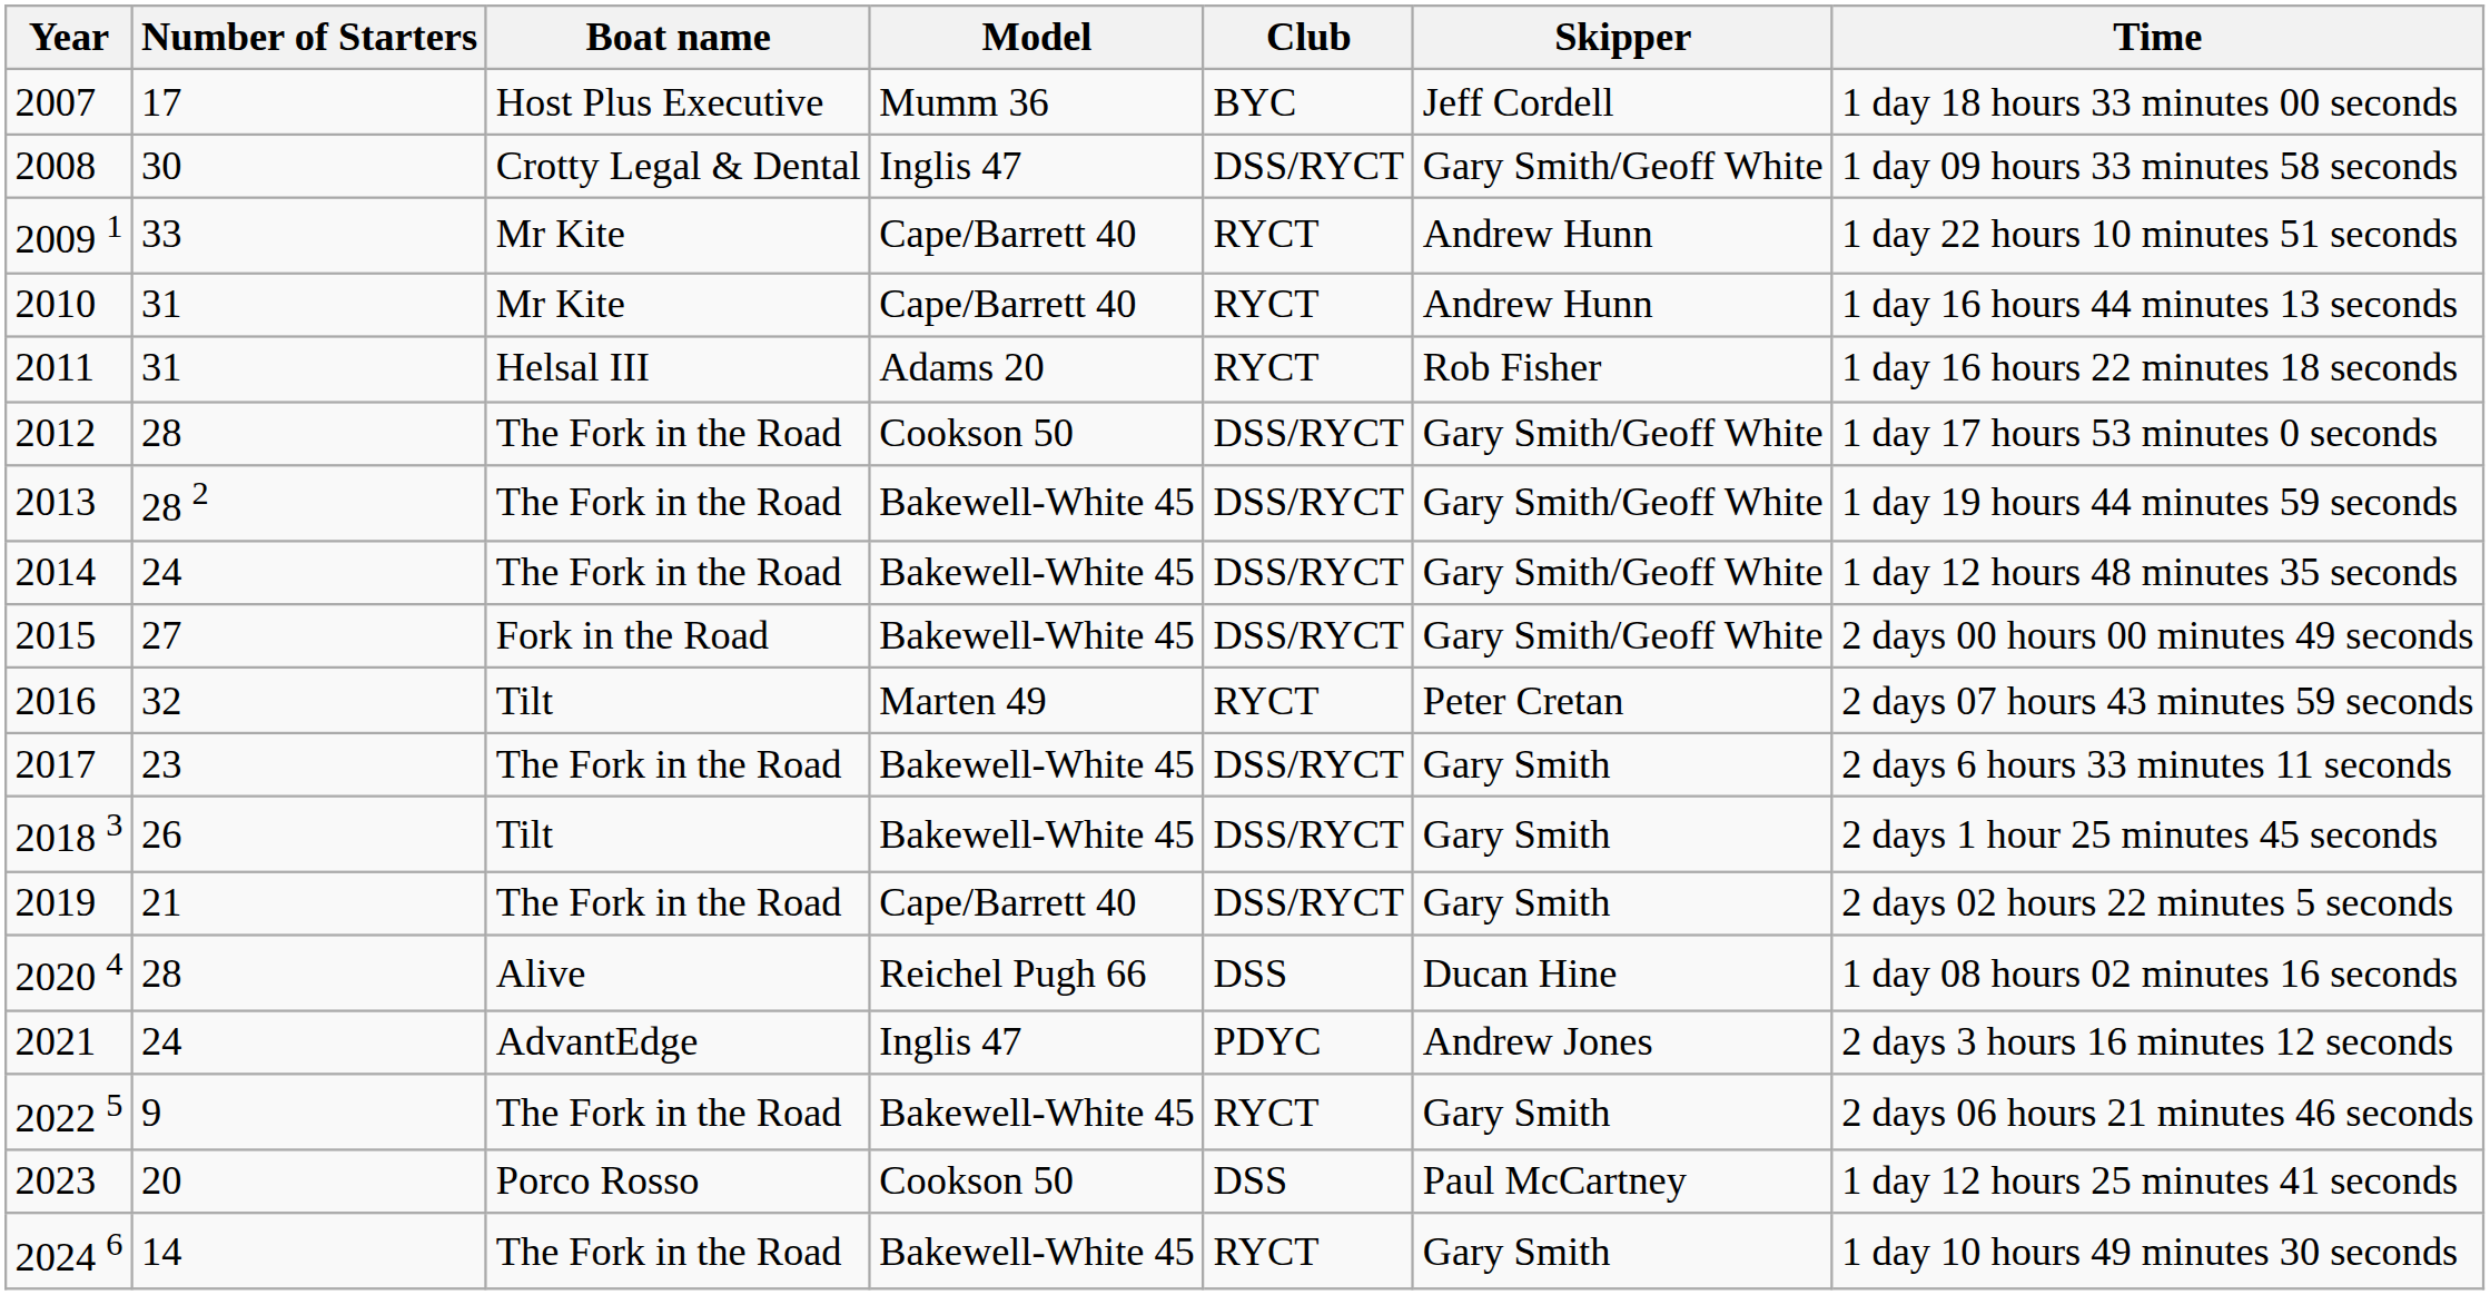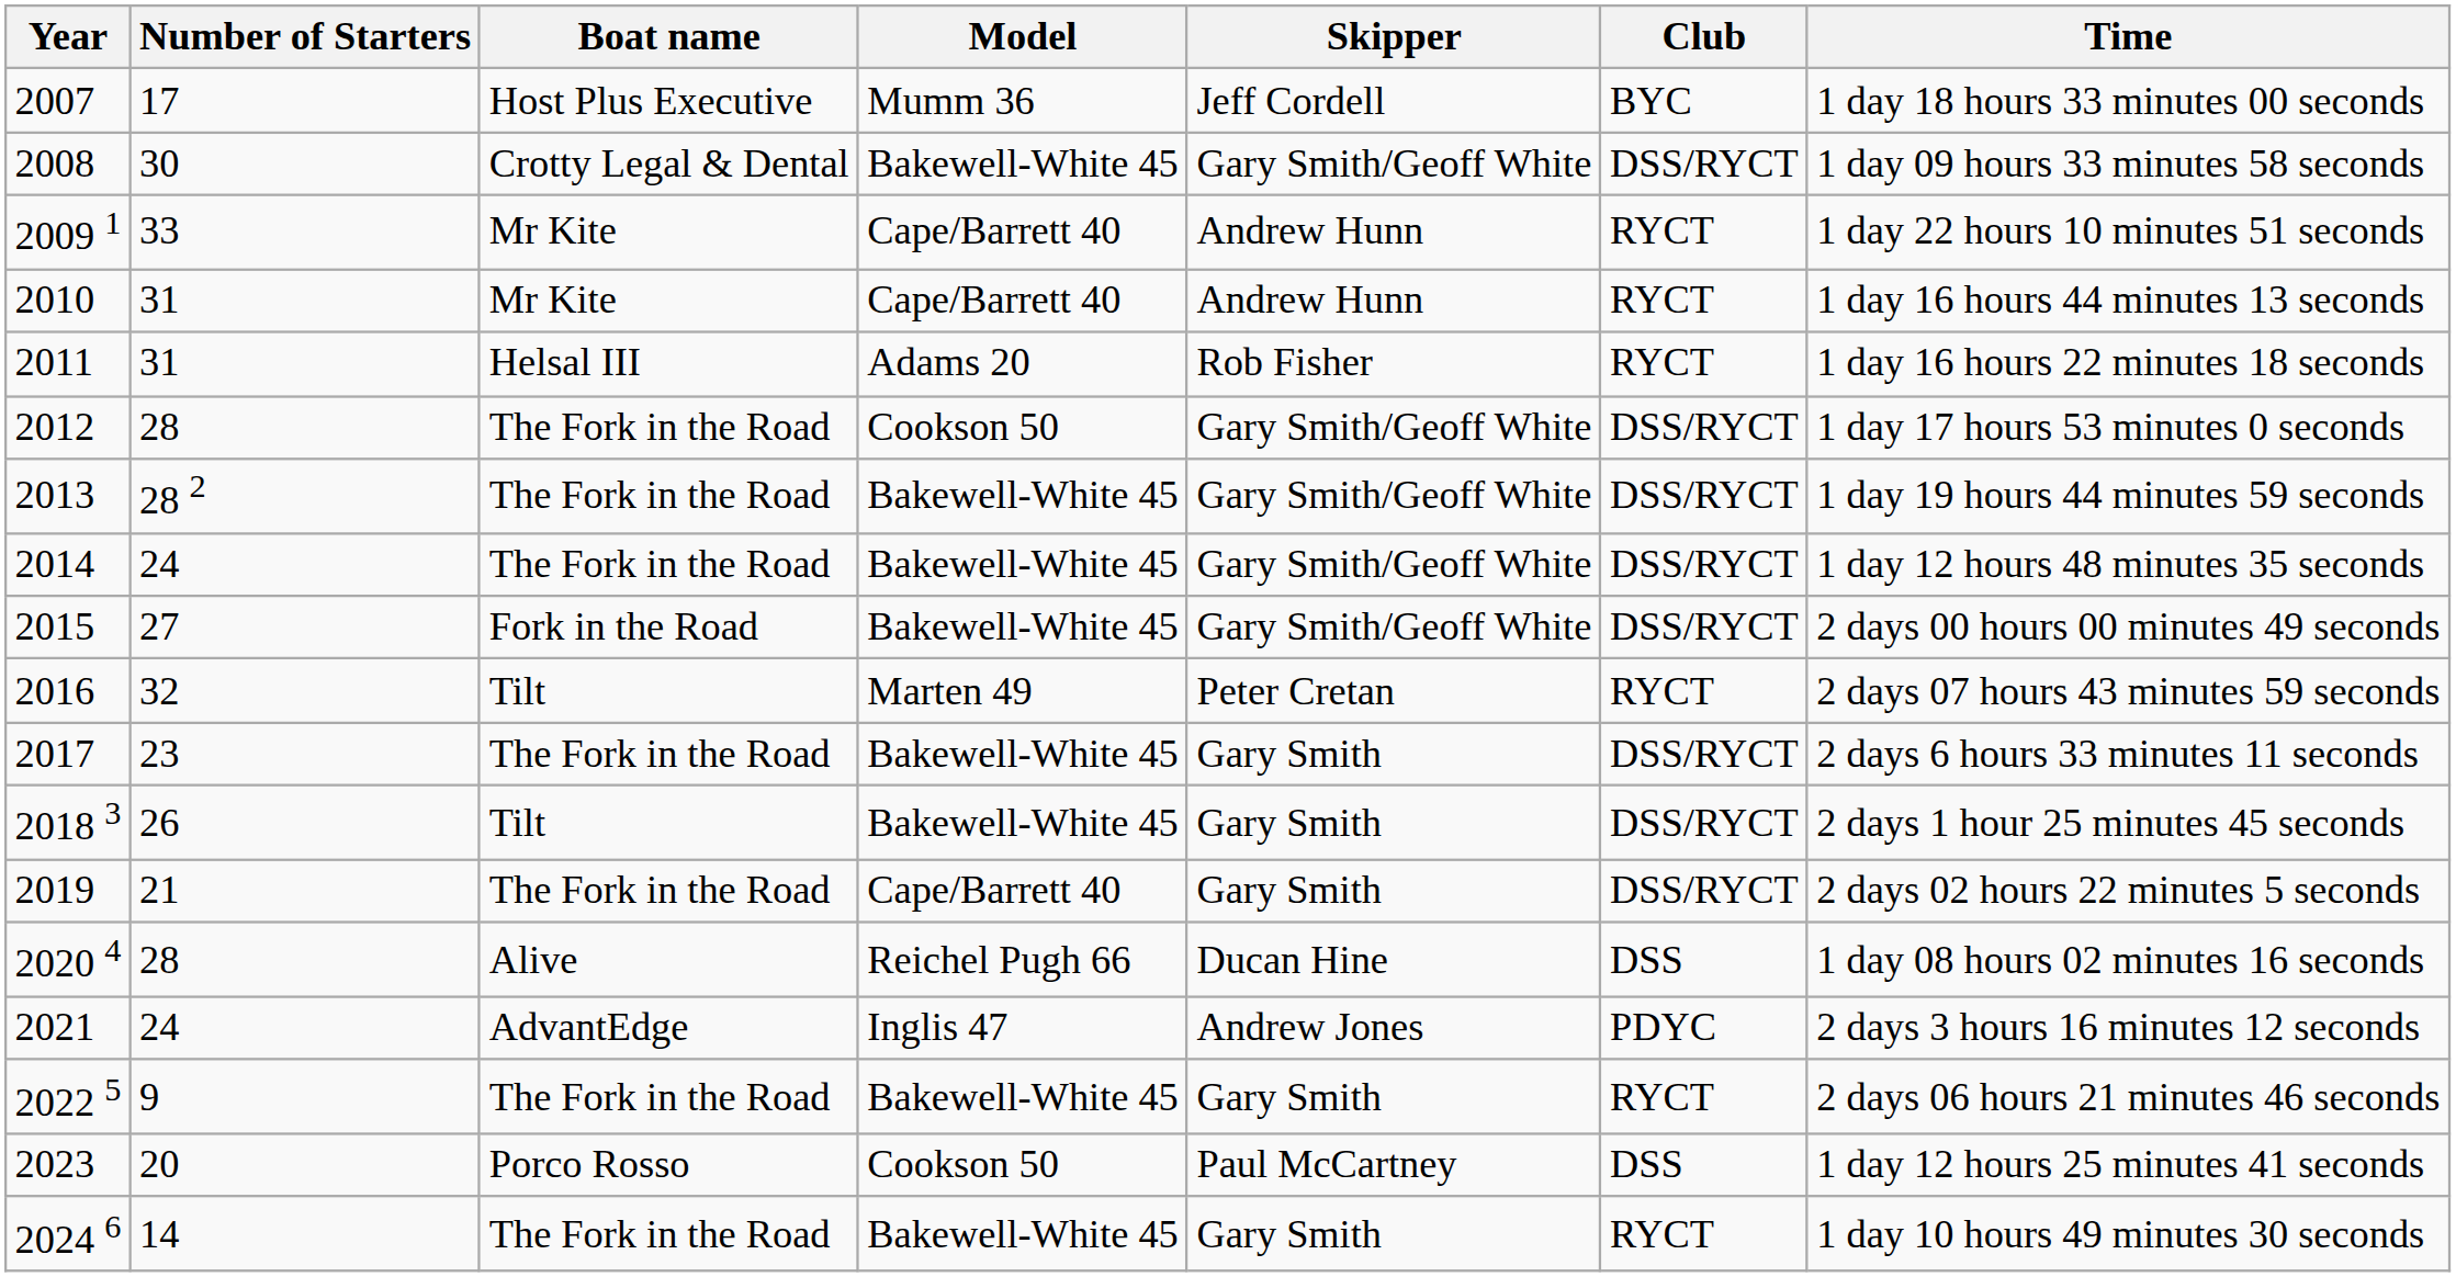columns swapped: Skipper <-> Club
2008 | Model: Inglis 47 -> Bakewell-White 45
